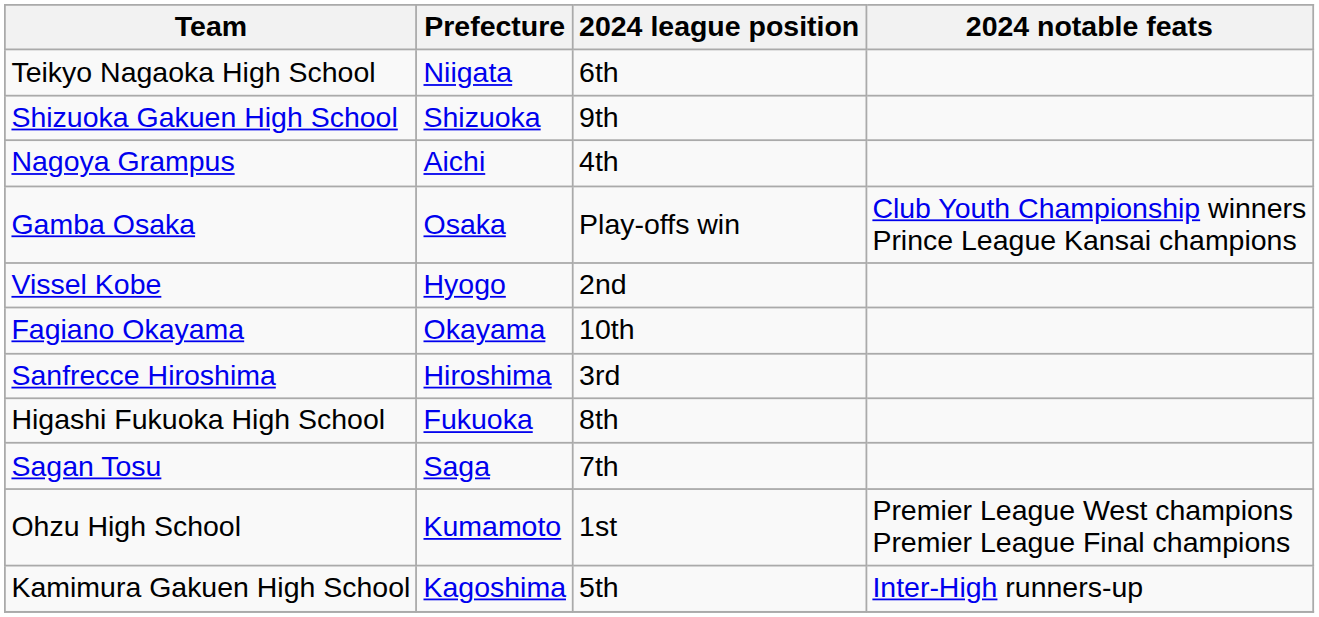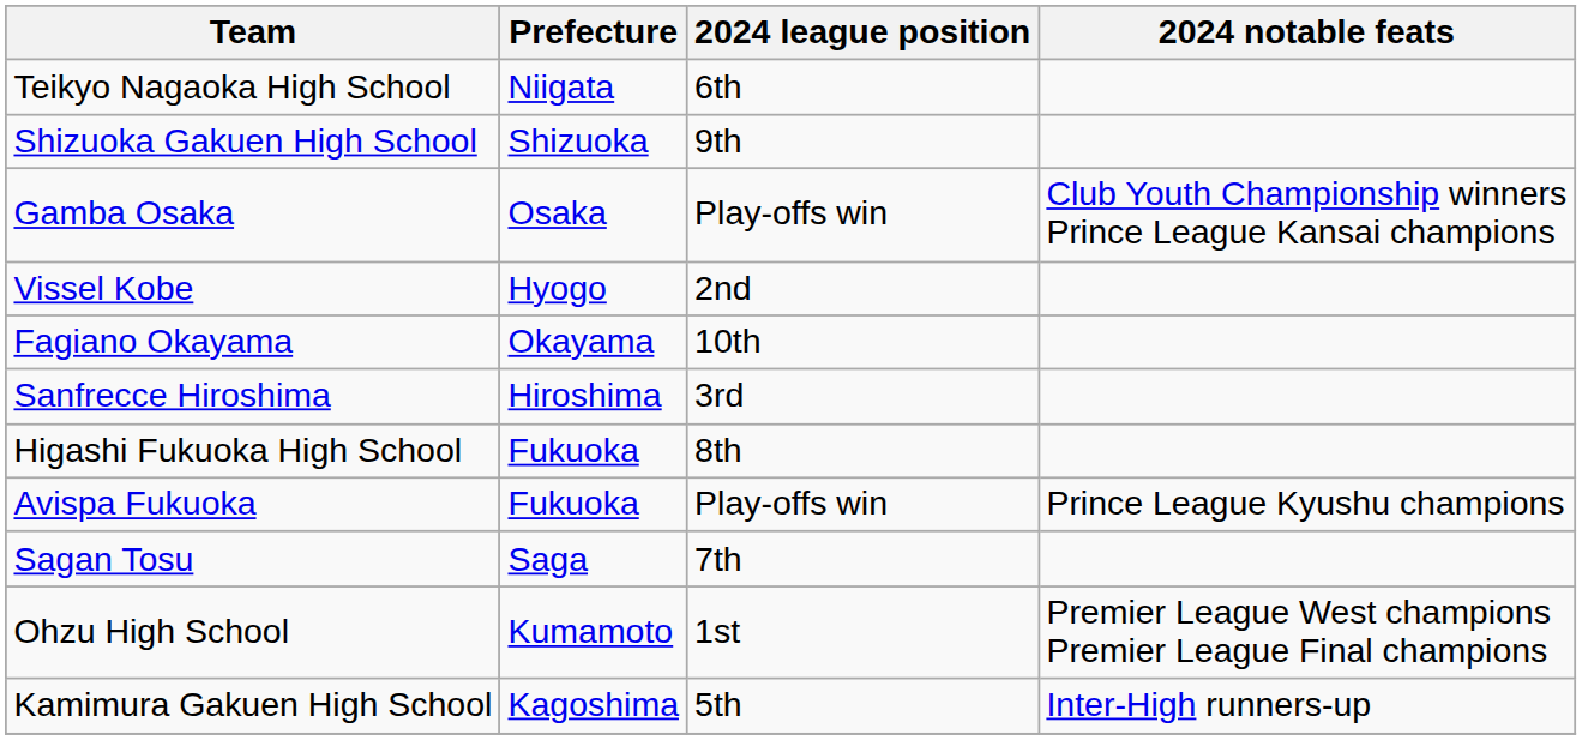- row: Nagoya Grampus | Aichi | 4th
+ row: Avispa Fukuoka | Fukuoka | Play-offs win | Prince League Kyushu champions
